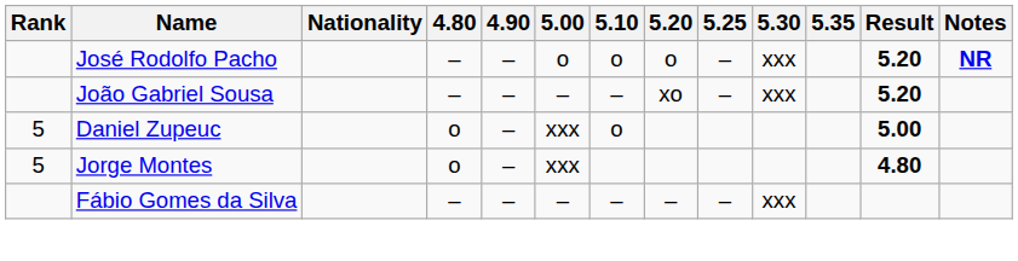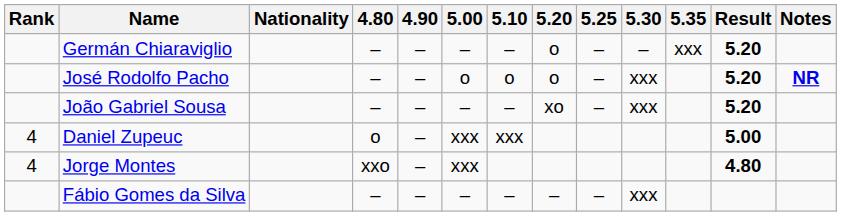+ row: Germán Chiaraviglio | – | – | – | – | o | – | – | xxx | 5.20
Daniel Zupeuc | Rank: 5 -> 4
Daniel Zupeuc | 5.10: o -> xxx
Jorge Montes | Rank: 5 -> 4
Jorge Montes | 4.80: o -> xxo
